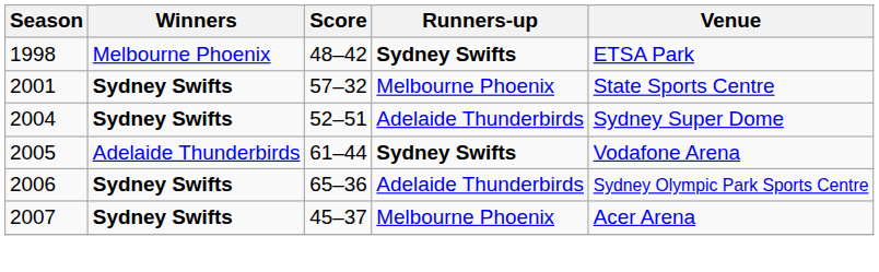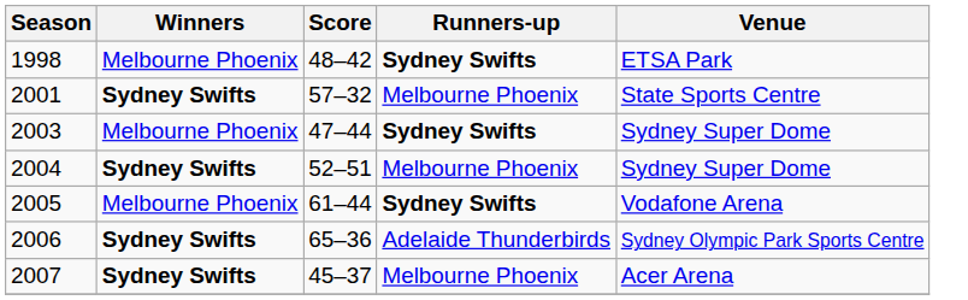+ row: 2003 | Melbourne Phoenix | 47–44 | Sydney Swifts | Sydney Super Dome
2004 | Runners-up: Adelaide Thunderbirds -> Melbourne Phoenix
2005 | Winners: Adelaide Thunderbirds -> Melbourne Phoenix
